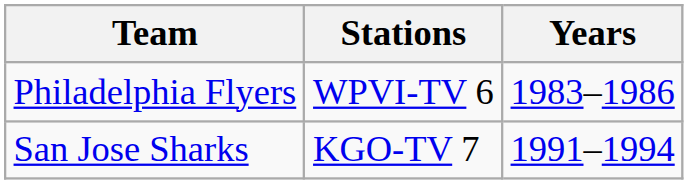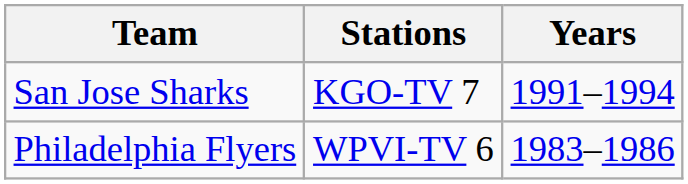rows swapped: Philadelphia Flyers <-> San Jose Sharks
